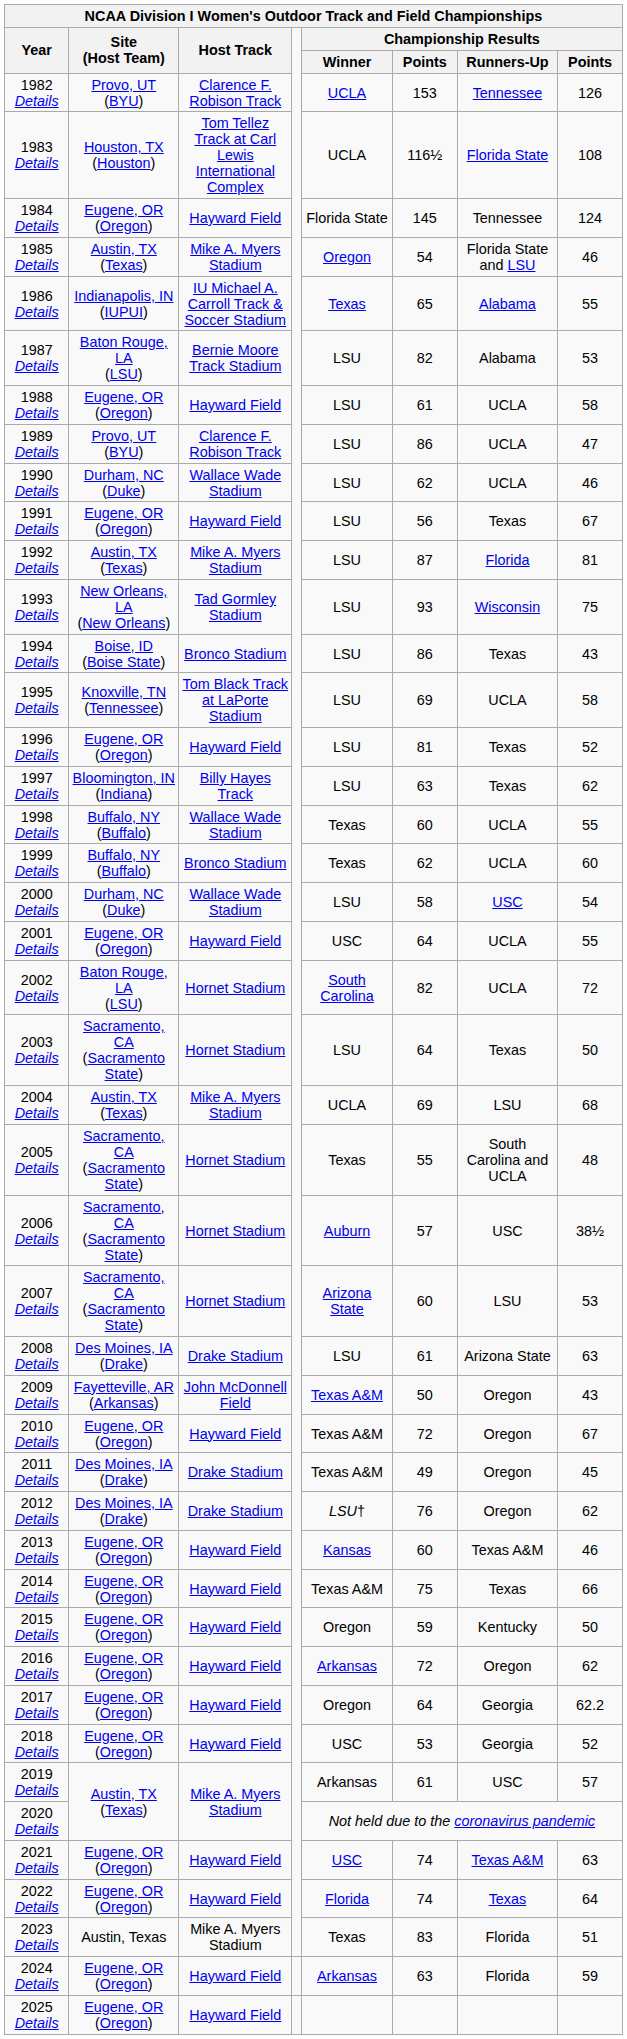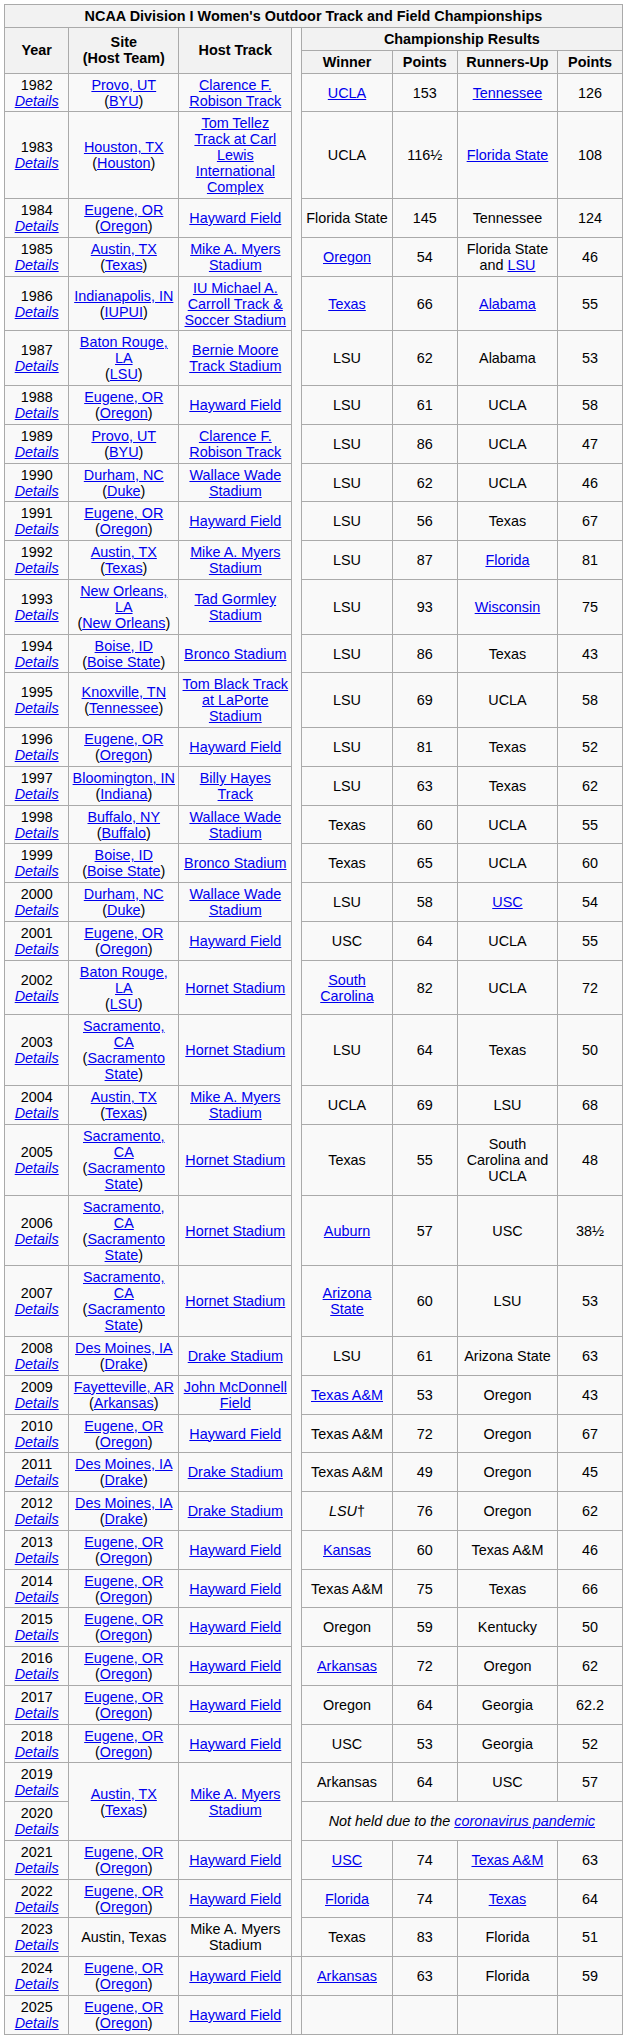1986 Details | column 6: 65 -> 66
1987 Details | column 6: 82 -> 62
1999 Details | Site (Host Team): Buffalo, NY (Buffalo) -> Boise, ID (Boise State)
1999 Details | column 6: 62 -> 65
2009 Details | column 6: 50 -> 53
2019 Details | column 6: 61 -> 64
